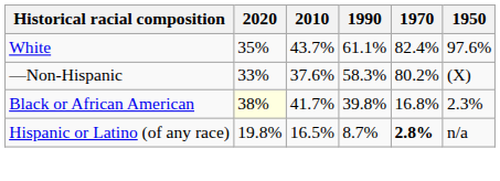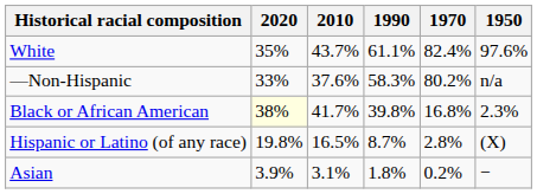—Non-Hispanic | 1950: (X) -> n/a
Hispanic or Latino (of any race) | 1970: bold -> normal
Hispanic or Latino (of any race) | 1950: n/a -> (X)
+ row: Asian | 3.9% | 3.1% | 1.8% | 0.2% | −
